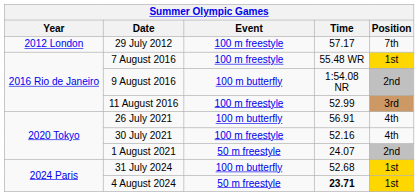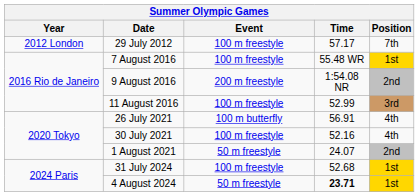9 August 2016 | Event: 100 m butterfly -> 200 m freestyle
31 July 2024 | Event: 100 m butterfly -> 100 m freestyle
